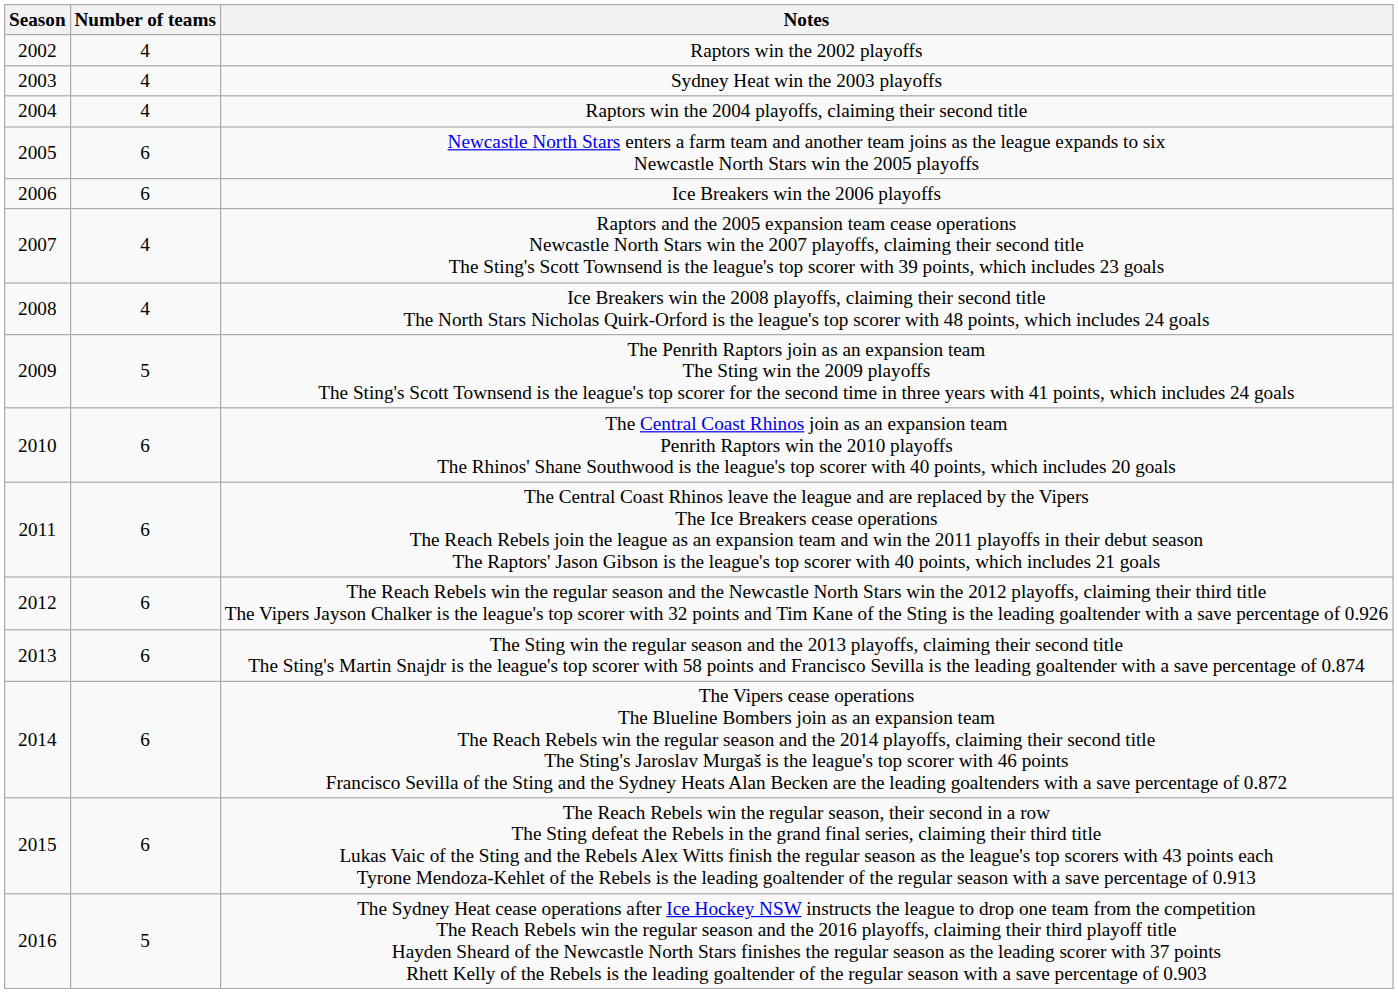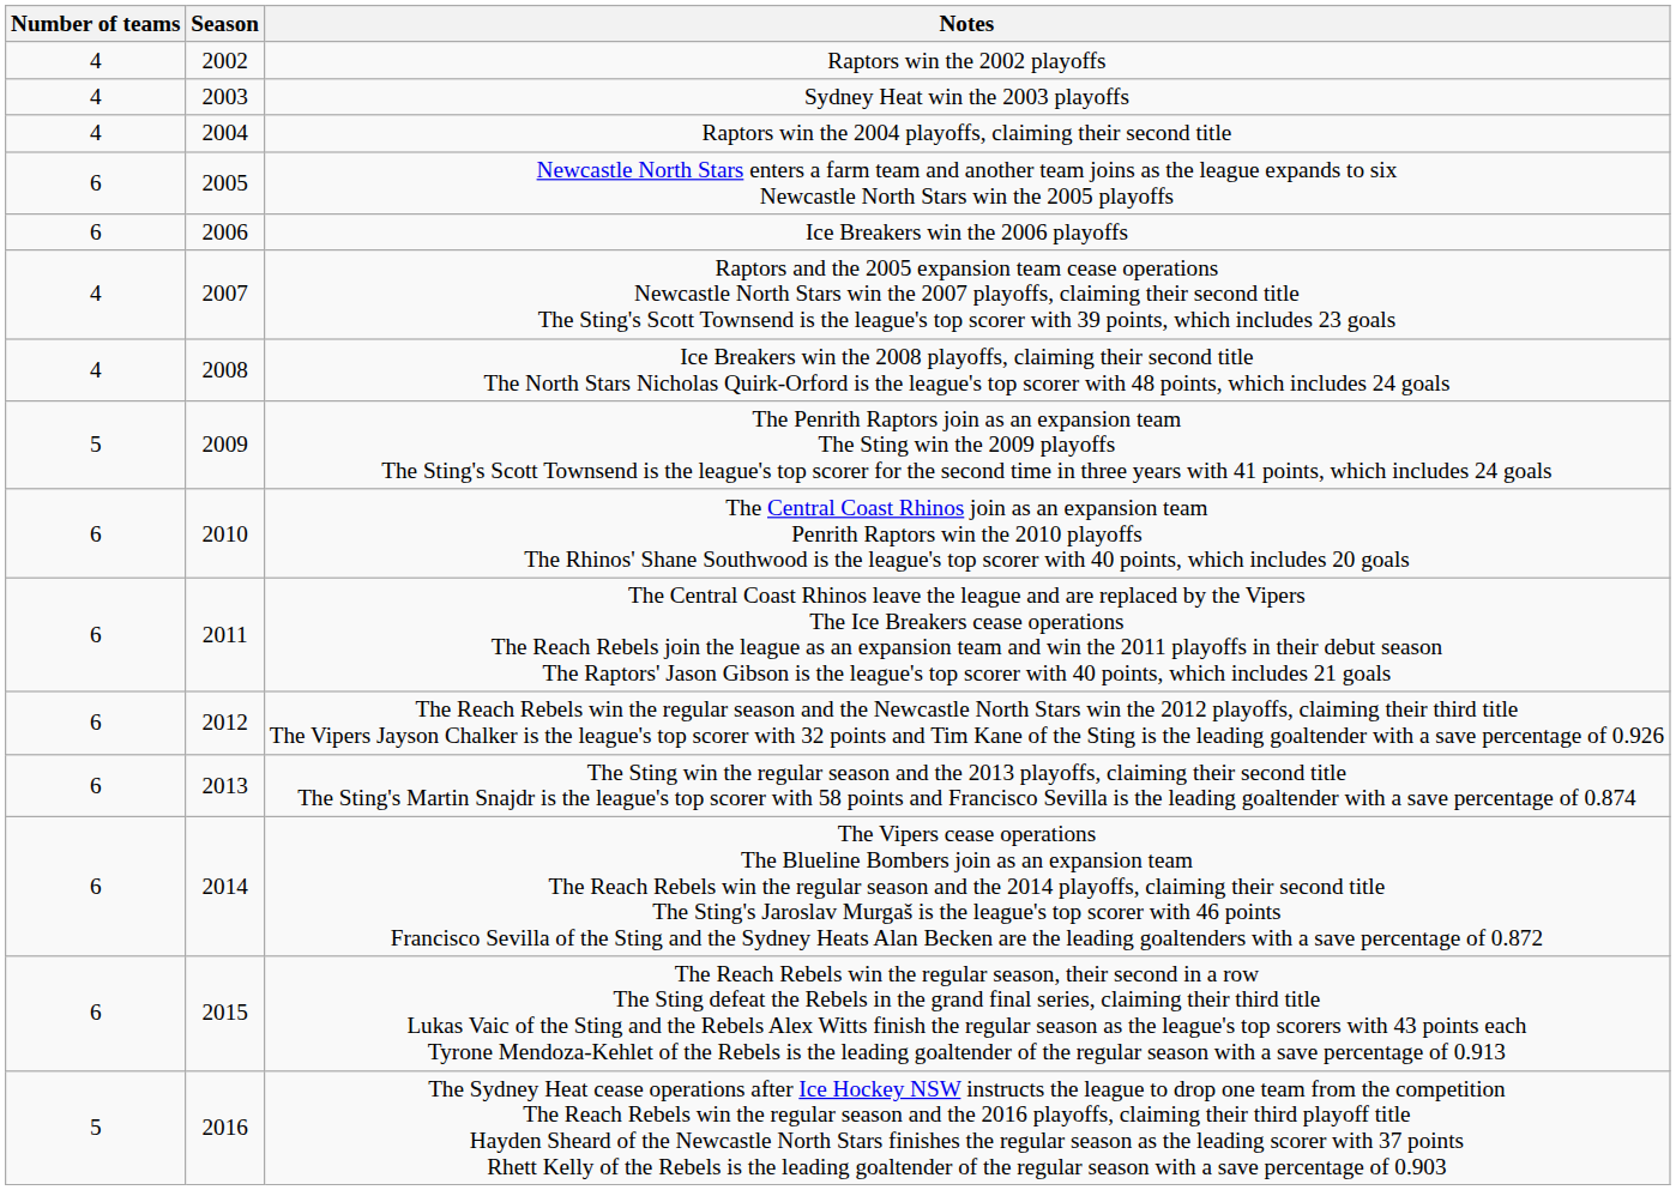columns swapped: Season <-> Number of teams
